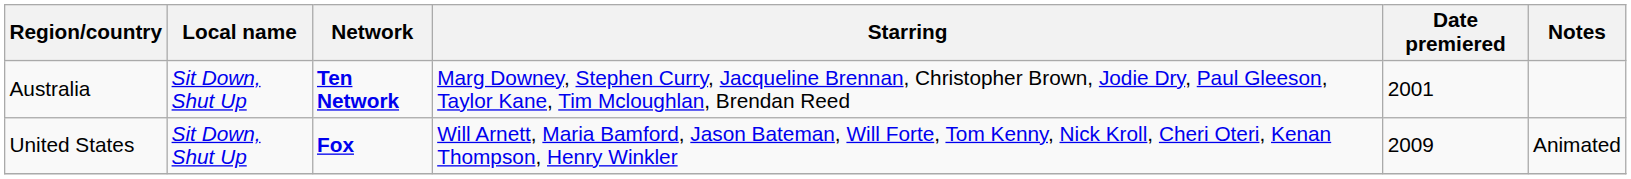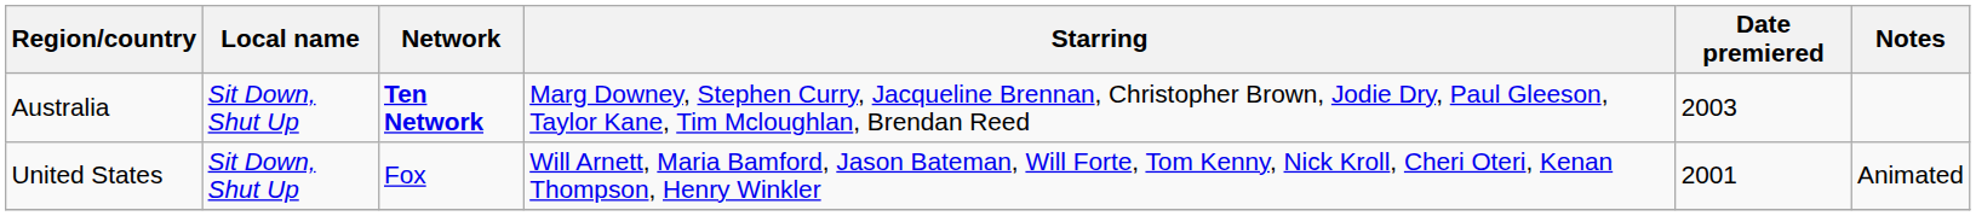Australia | Date premiered: 2001 -> 2003
United States | Network: bold -> normal
United States | Date premiered: 2009 -> 2001
